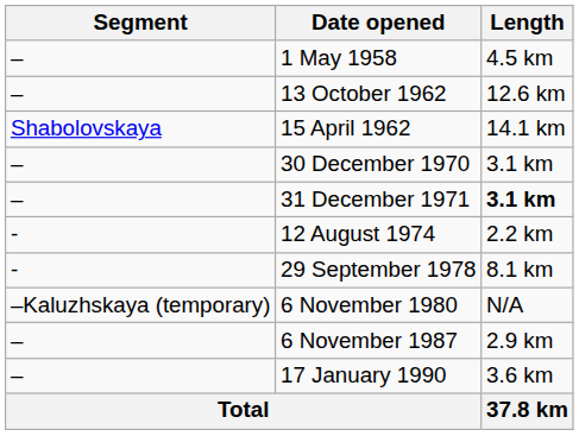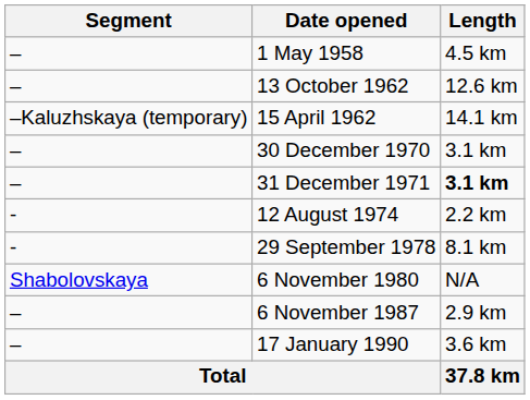15 April 1962 | Segment: Shabolovskaya -> –Kaluzhskaya (temporary)
6 November 1980 | Segment: –Kaluzhskaya (temporary) -> Shabolovskaya
